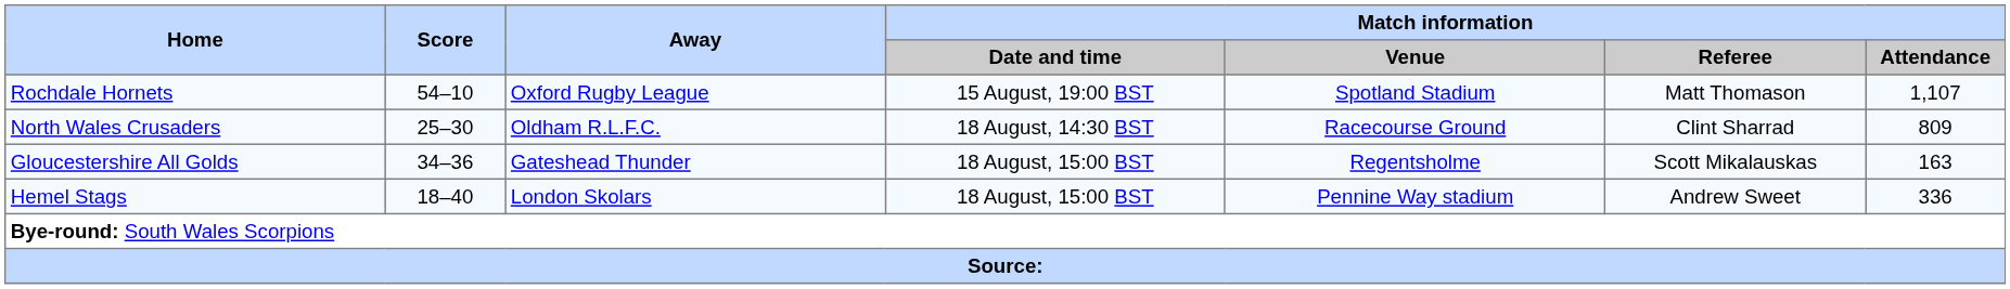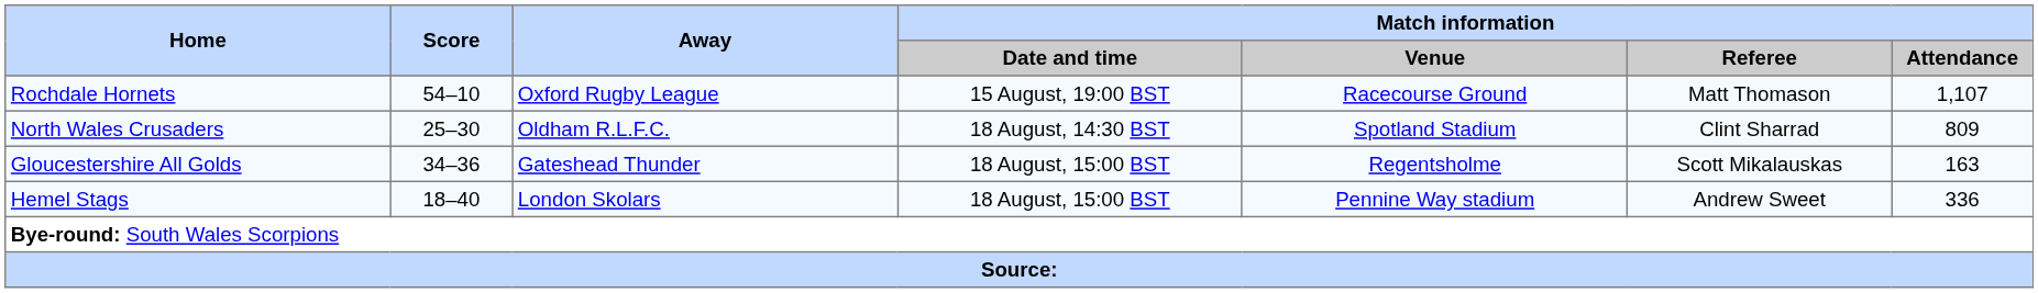Rochdale Hornets | Match information / Venue: Spotland Stadium -> Racecourse Ground
North Wales Crusaders | Match information / Venue: Racecourse Ground -> Spotland Stadium
